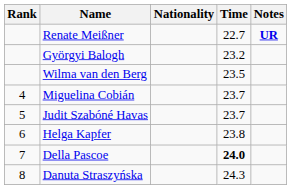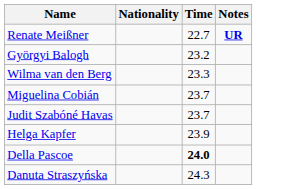- column: Rank | 4 | 5 | 6 | 7 | 8
Wilma van den Berg | Time: 23.5 -> 23.3
Helga Kapfer | Time: 23.8 -> 23.9
